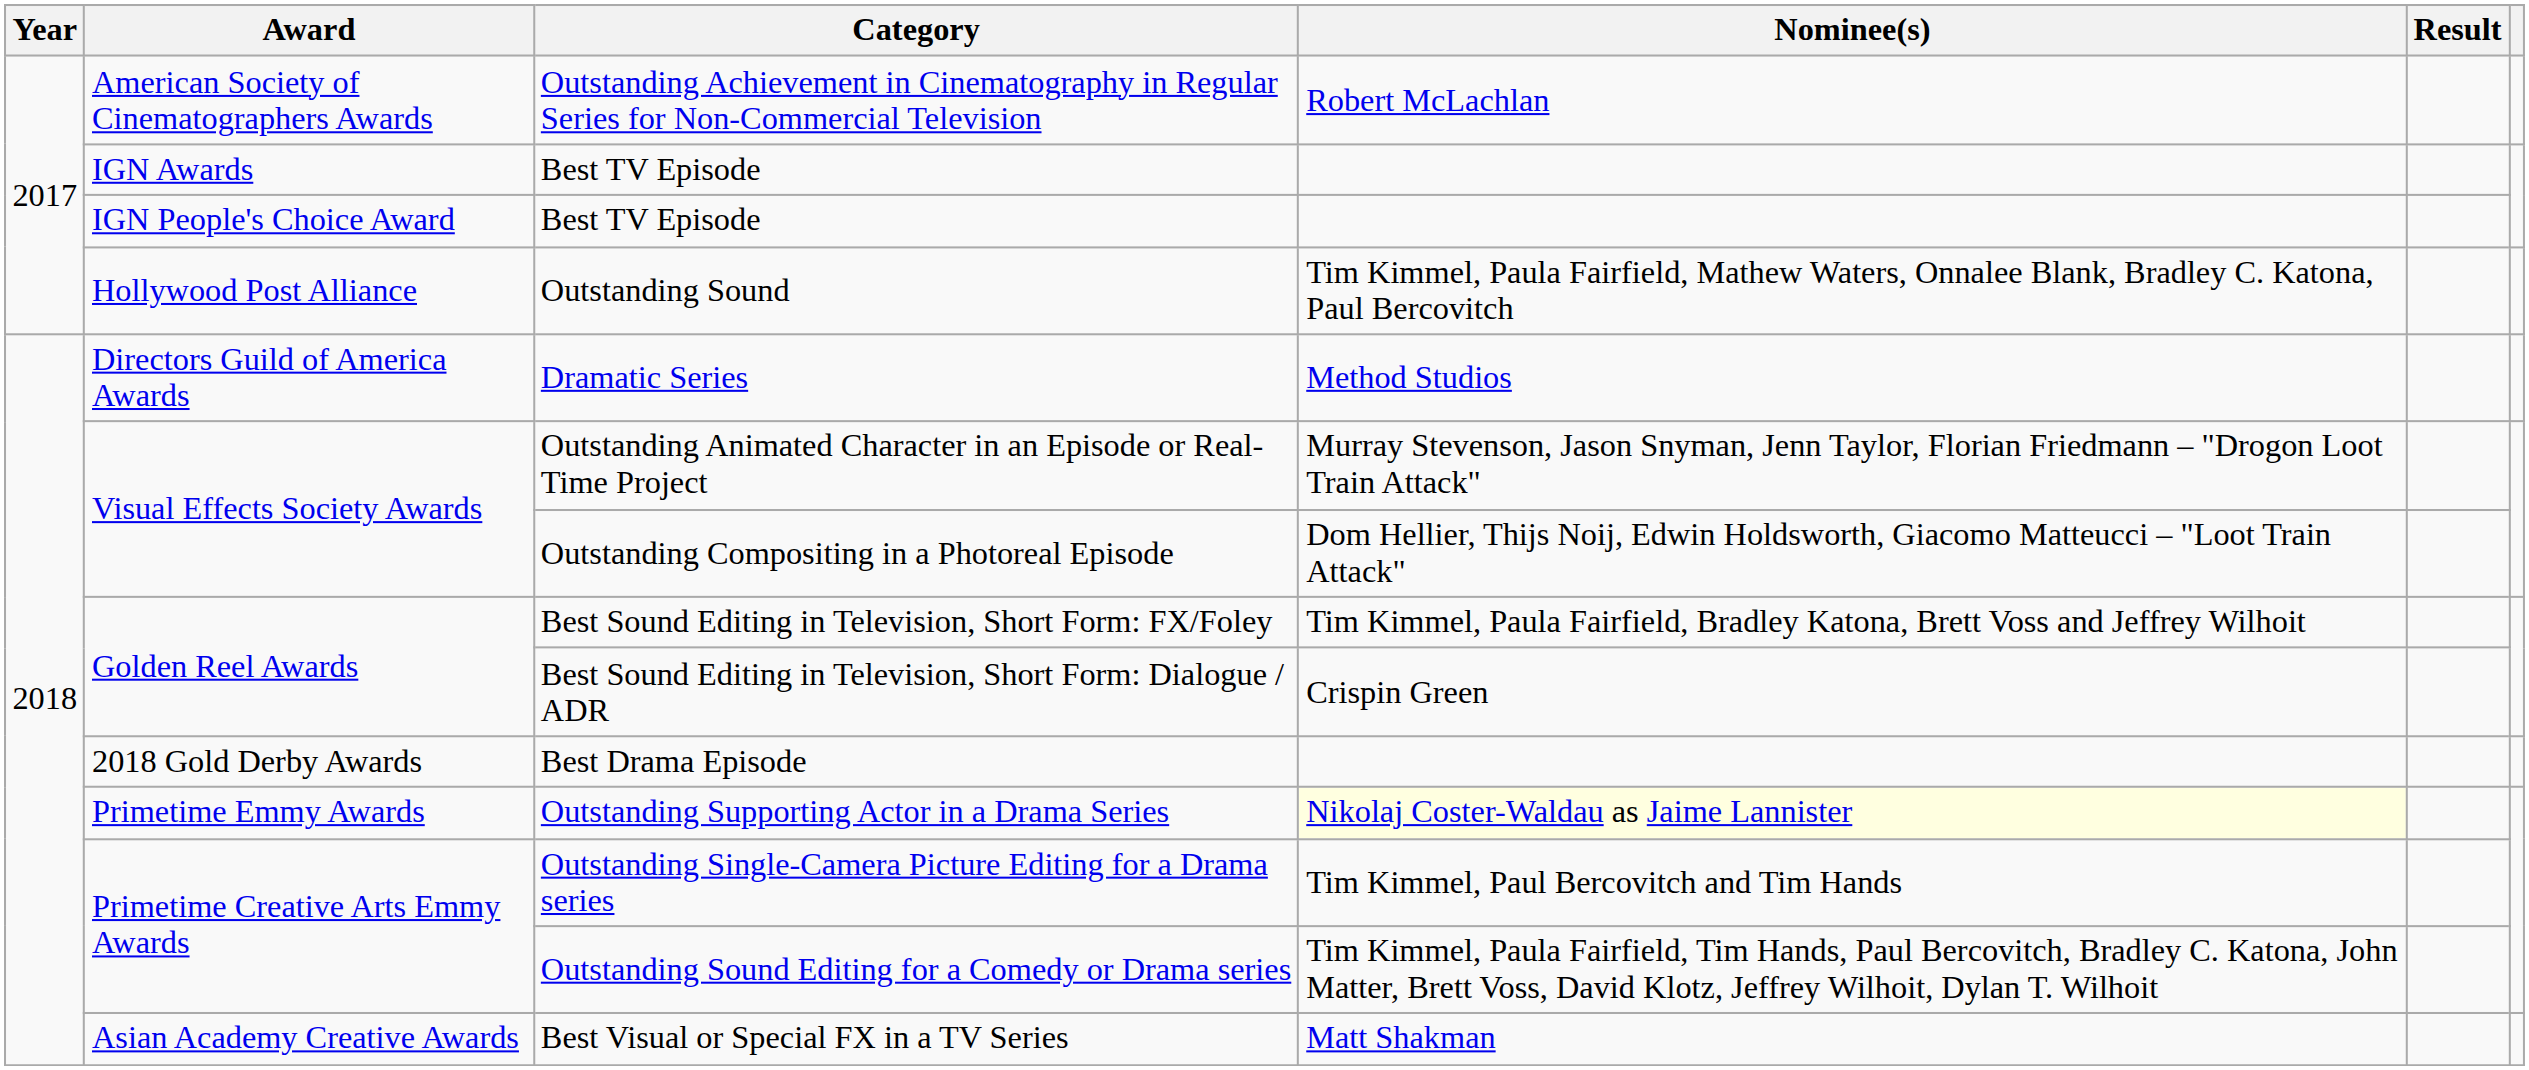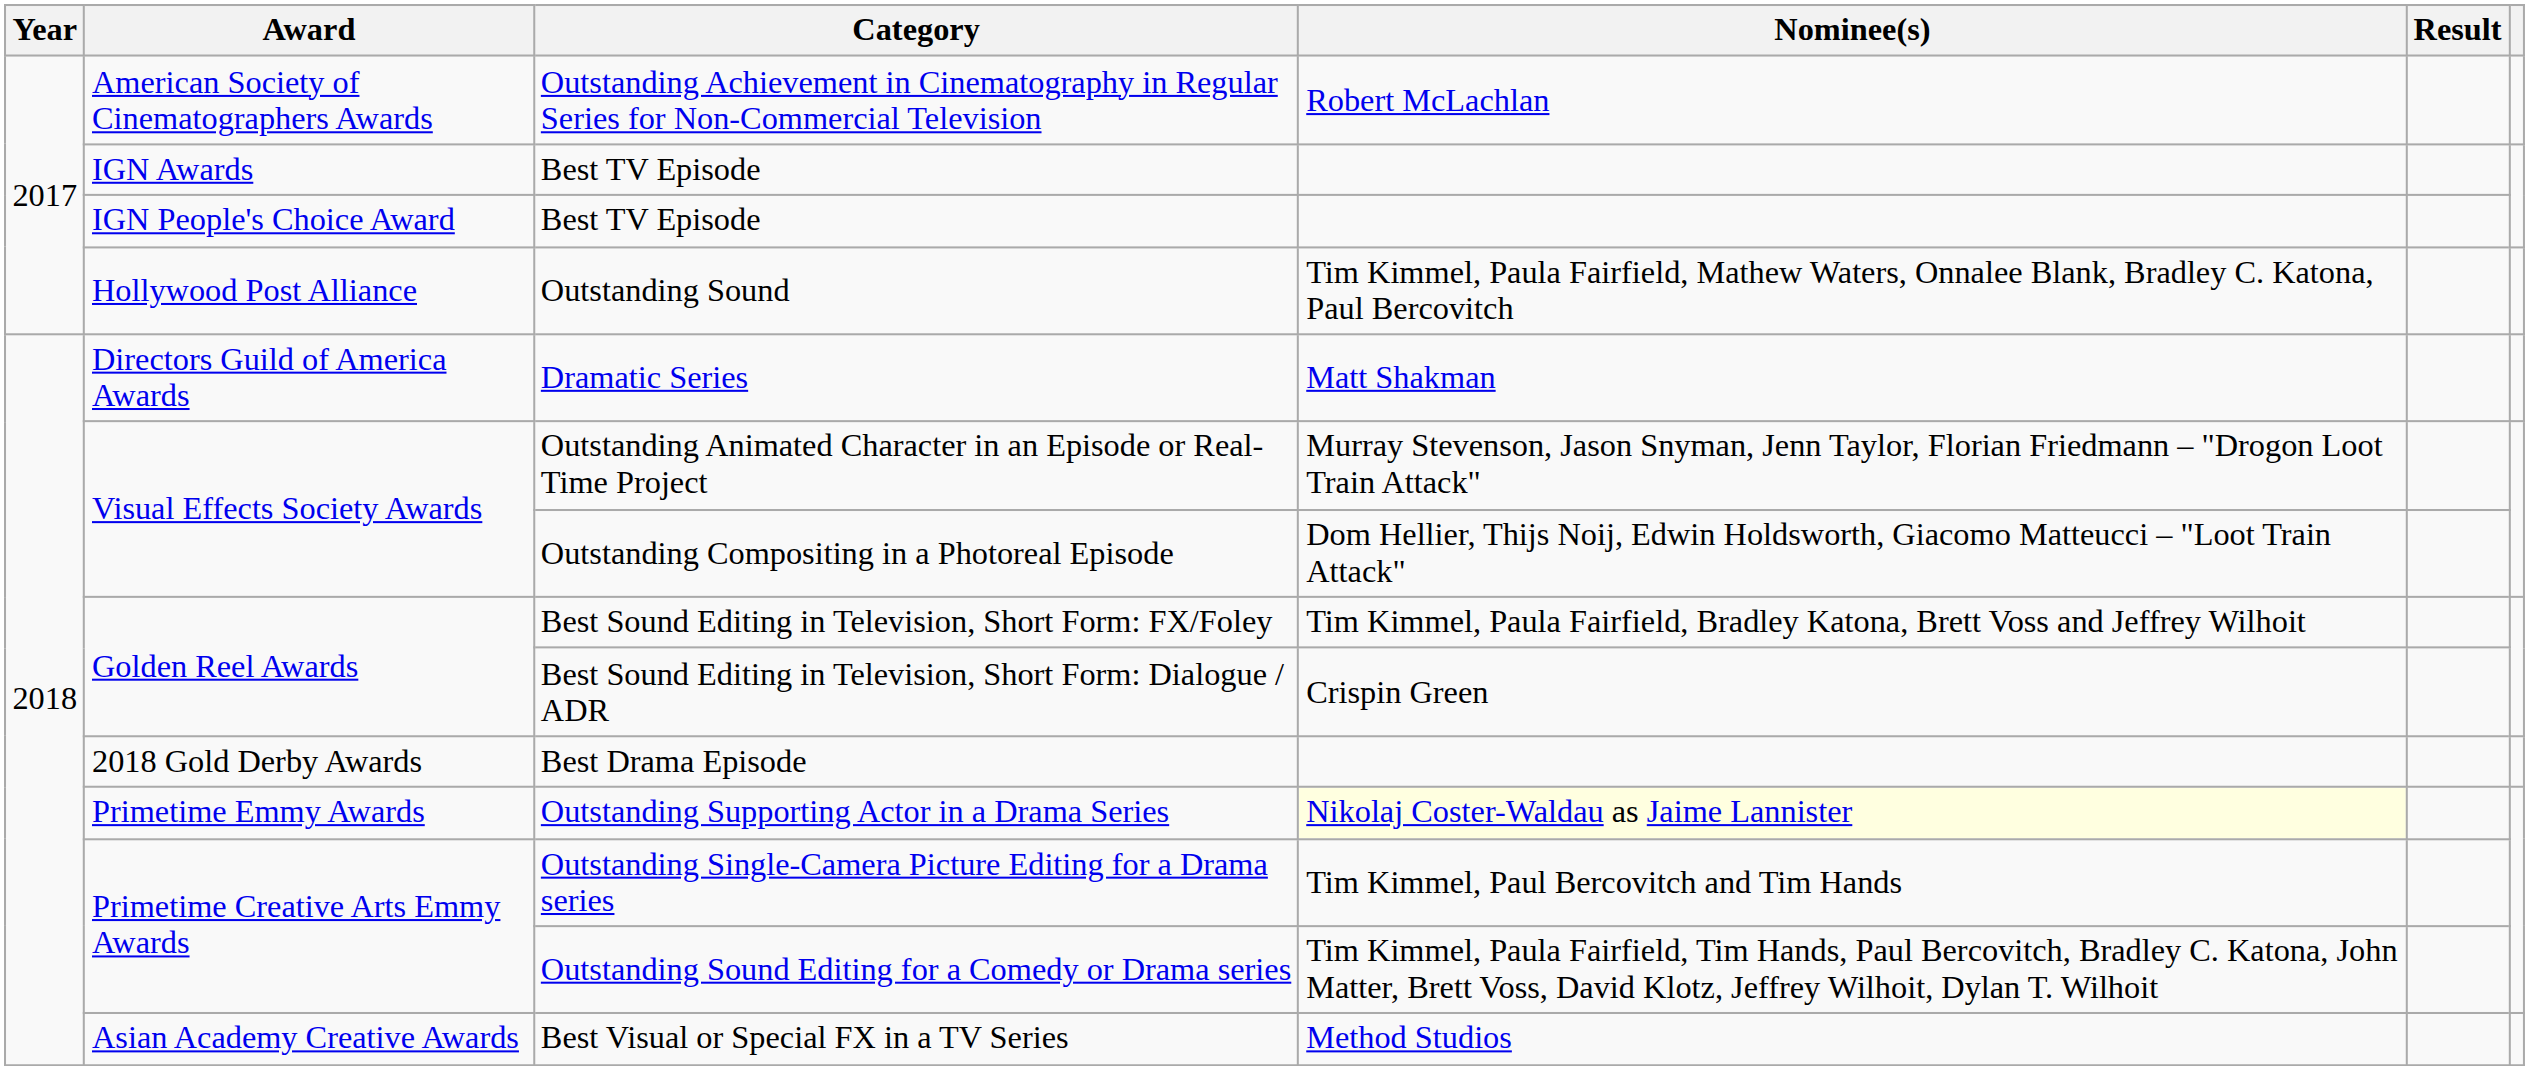Dramatic Series | Nominee(s): Method Studios -> Matt Shakman
Best Visual or Special FX in a TV Series | Nominee(s): Matt Shakman -> Method Studios
